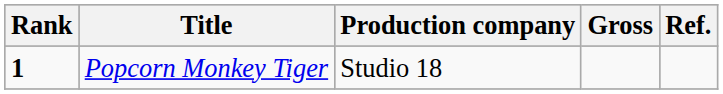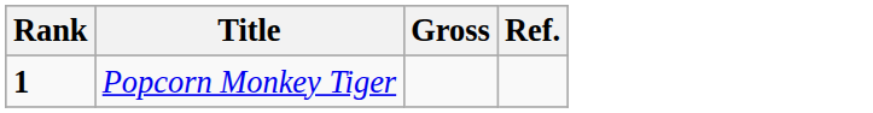- column: Production company | Studio 18
